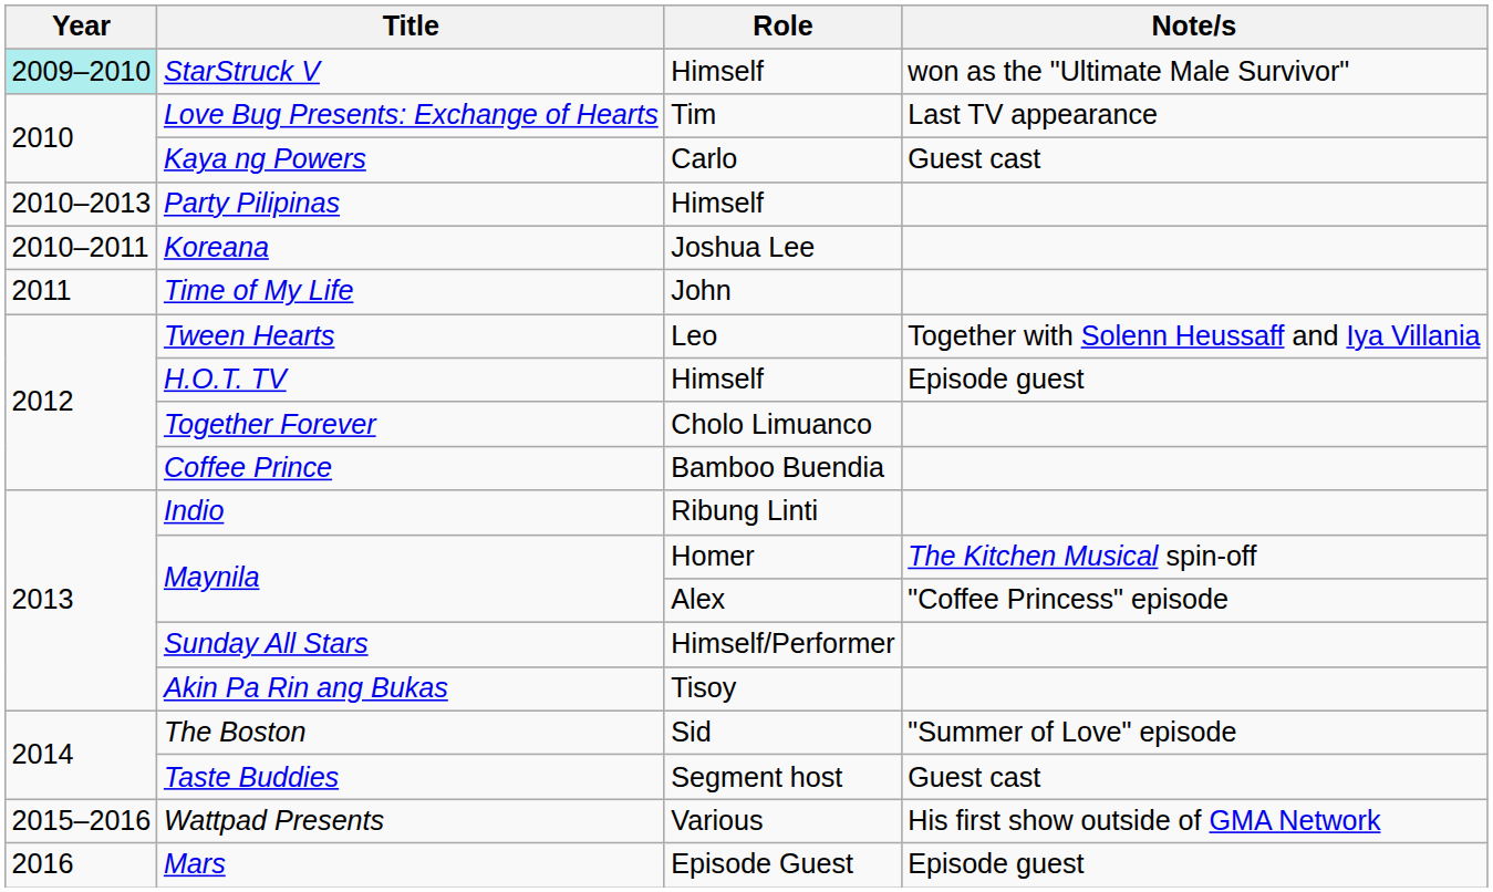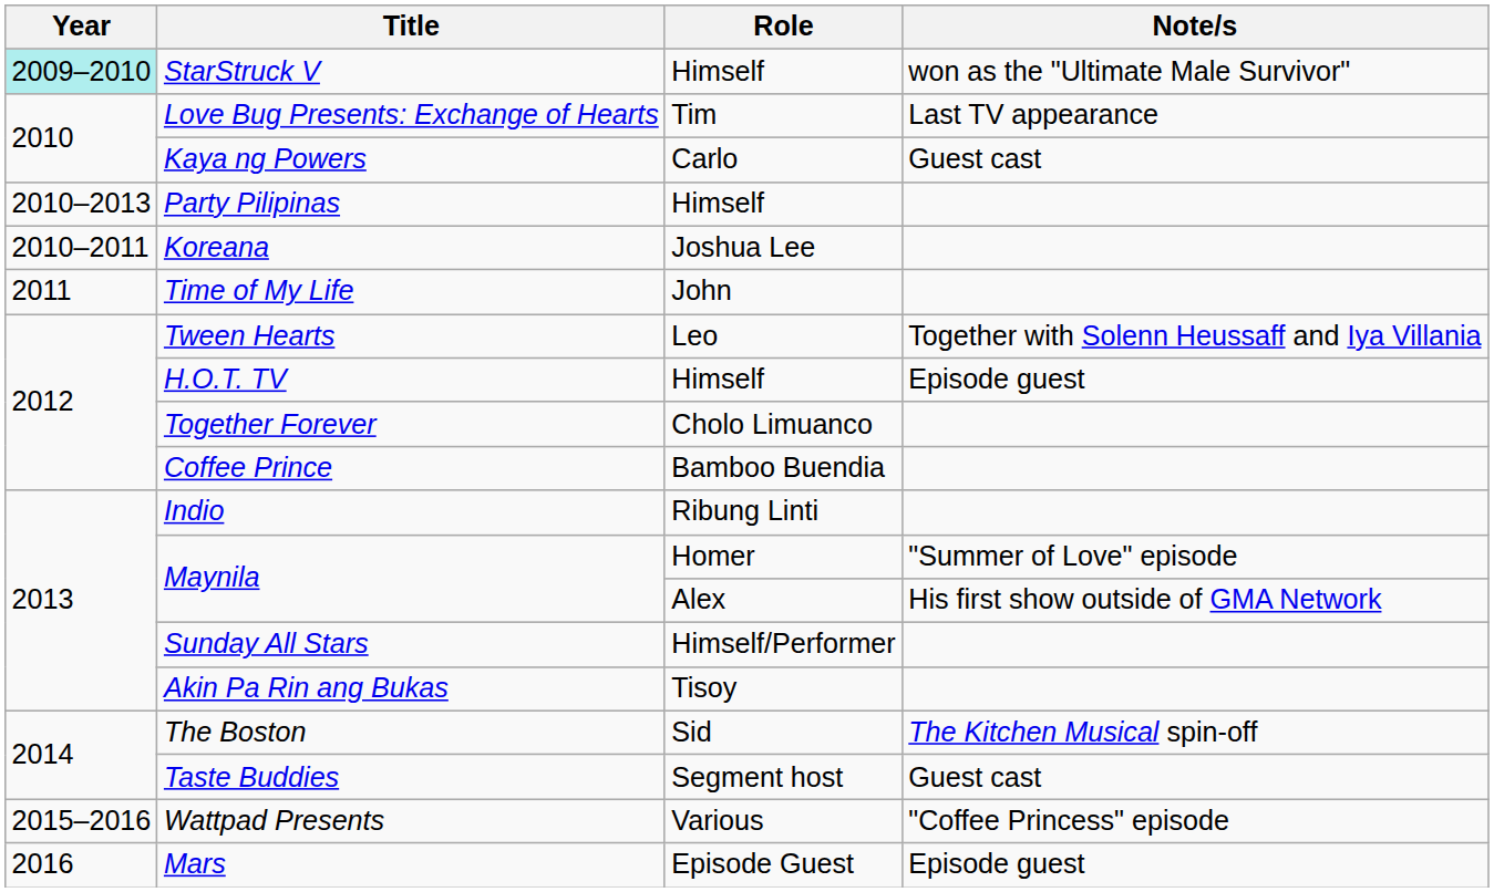Maynila / Homer | Note/s: The Kitchen Musical spin-off -> "Summer of Love" episode
Maynila / Alex | Note/s: "Coffee Princess" episode -> His first show outside of GMA Network
The Boston | Note/s: "Summer of Love" episode -> The Kitchen Musical spin-off
Wattpad Presents | Note/s: His first show outside of GMA Network -> "Coffee Princess" episode
